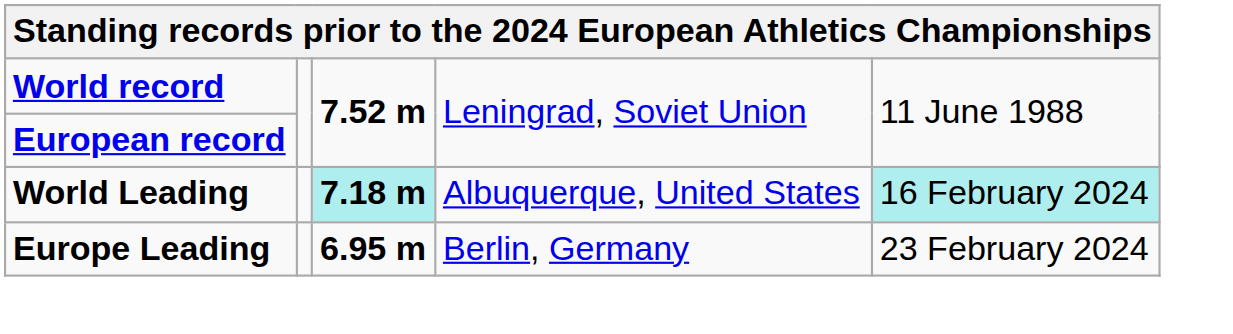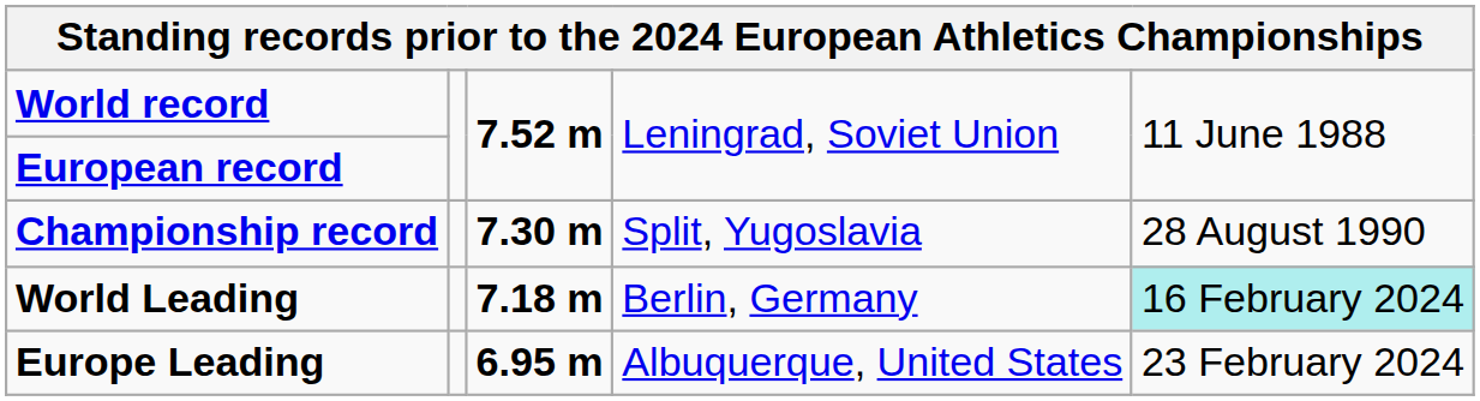+ row: Championship record | 7.30 m | Split, Yugoslavia | 28 August 1990
World Leading | column 3: paleturquoise background -> no background
World Leading | column 4: Albuquerque, United States -> Berlin, Germany
Europe Leading | column 4: Berlin, Germany -> Albuquerque, United States
